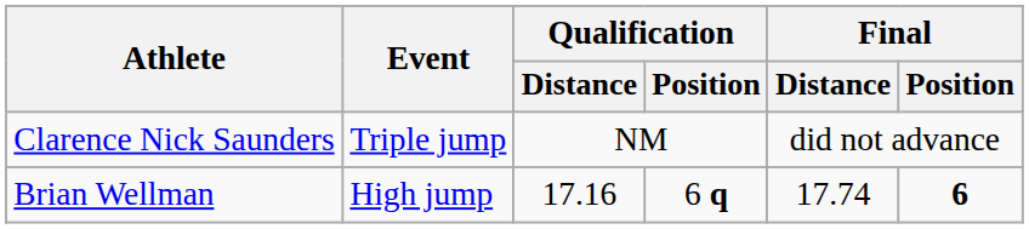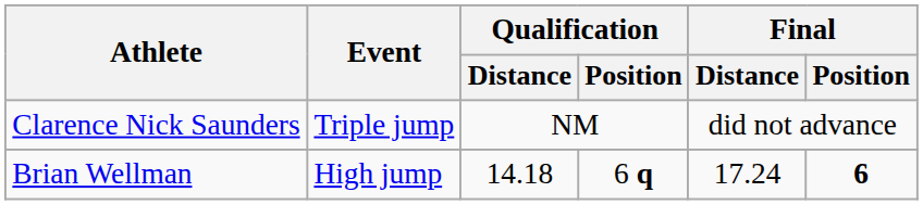Brian Wellman | Qualification / Distance: 17.16 -> 14.18
Brian Wellman | Final / Distance: 17.74 -> 17.24
